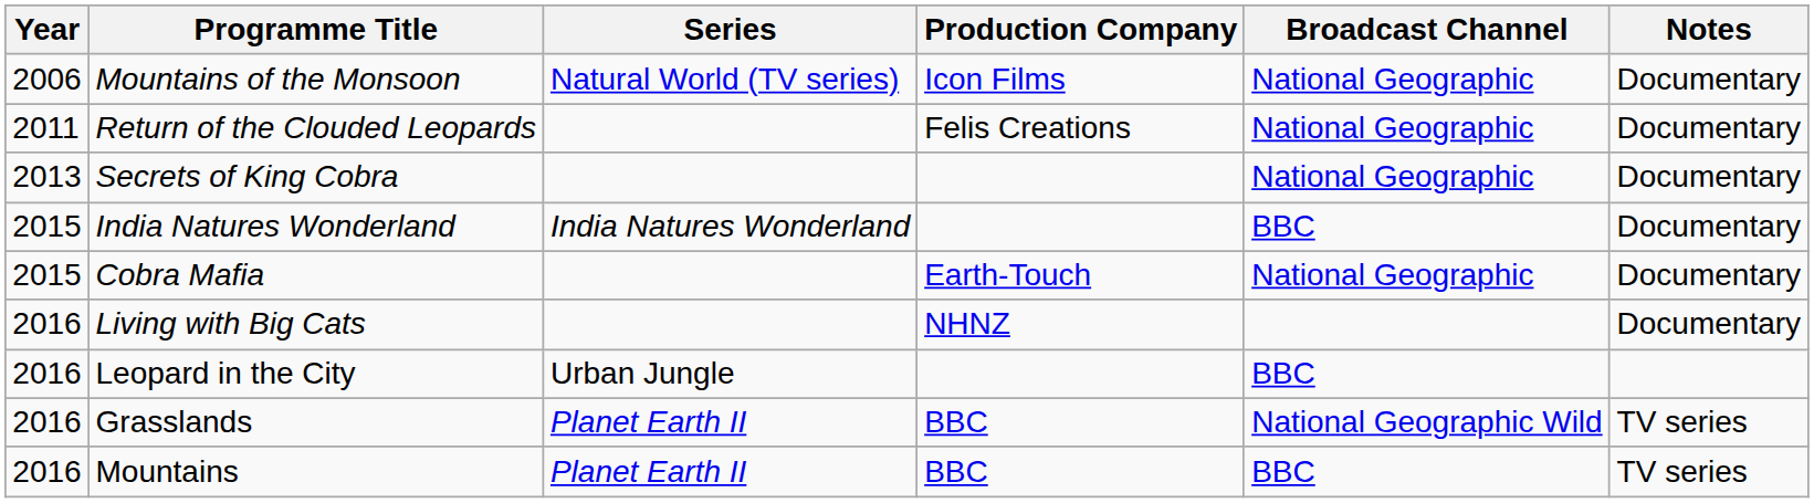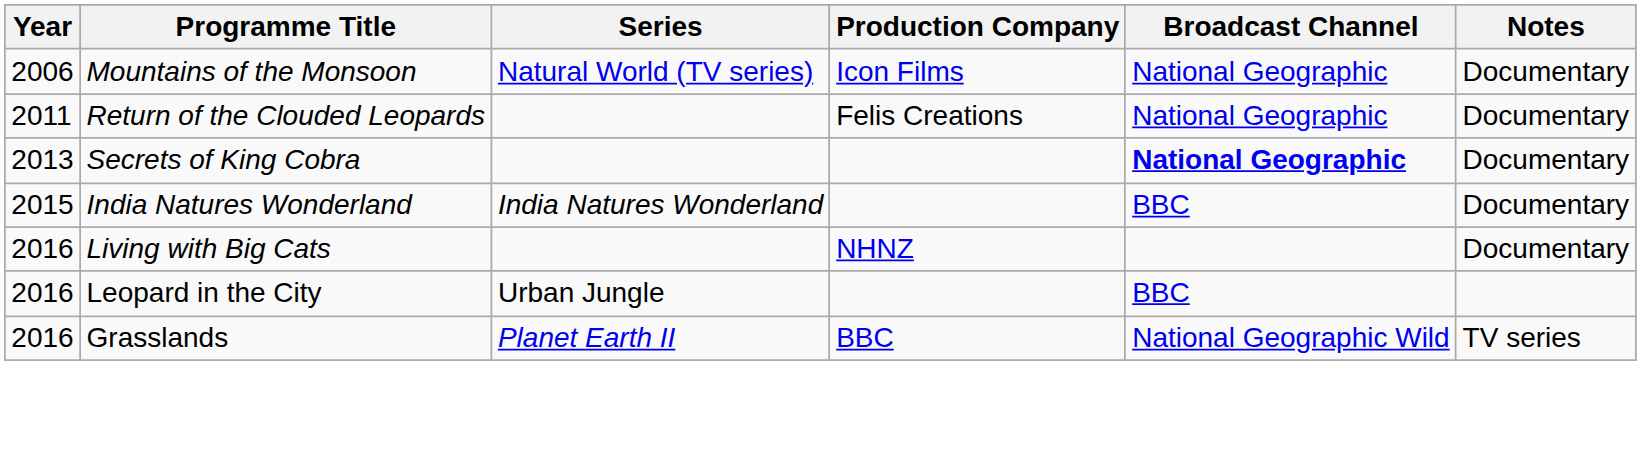Secrets of King Cobra | Broadcast Channel: normal -> bold
- row: 2015 | Cobra Mafia | Earth-Touch | National Geographic | Documentary
- row: 2016 | Mountains | Planet Earth II | BBC | BBC | TV series
